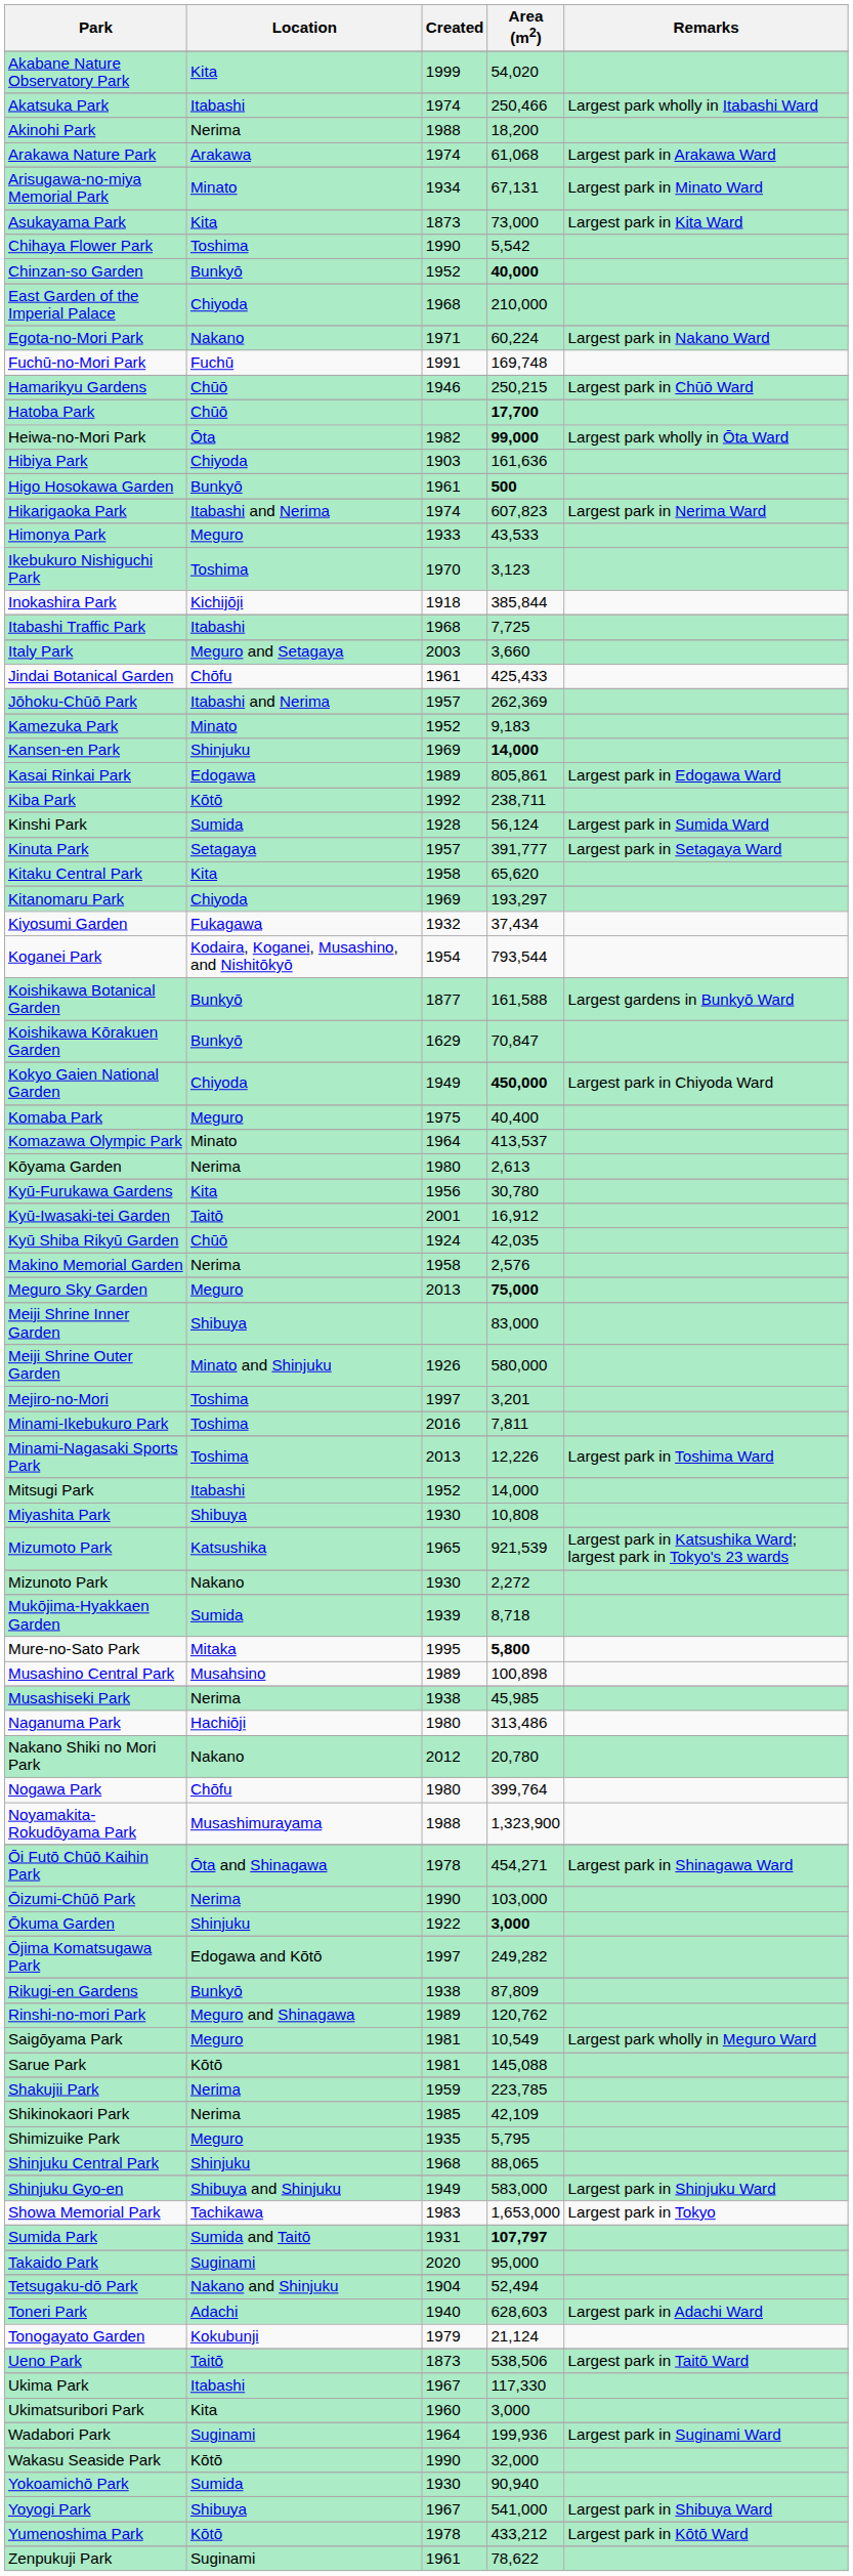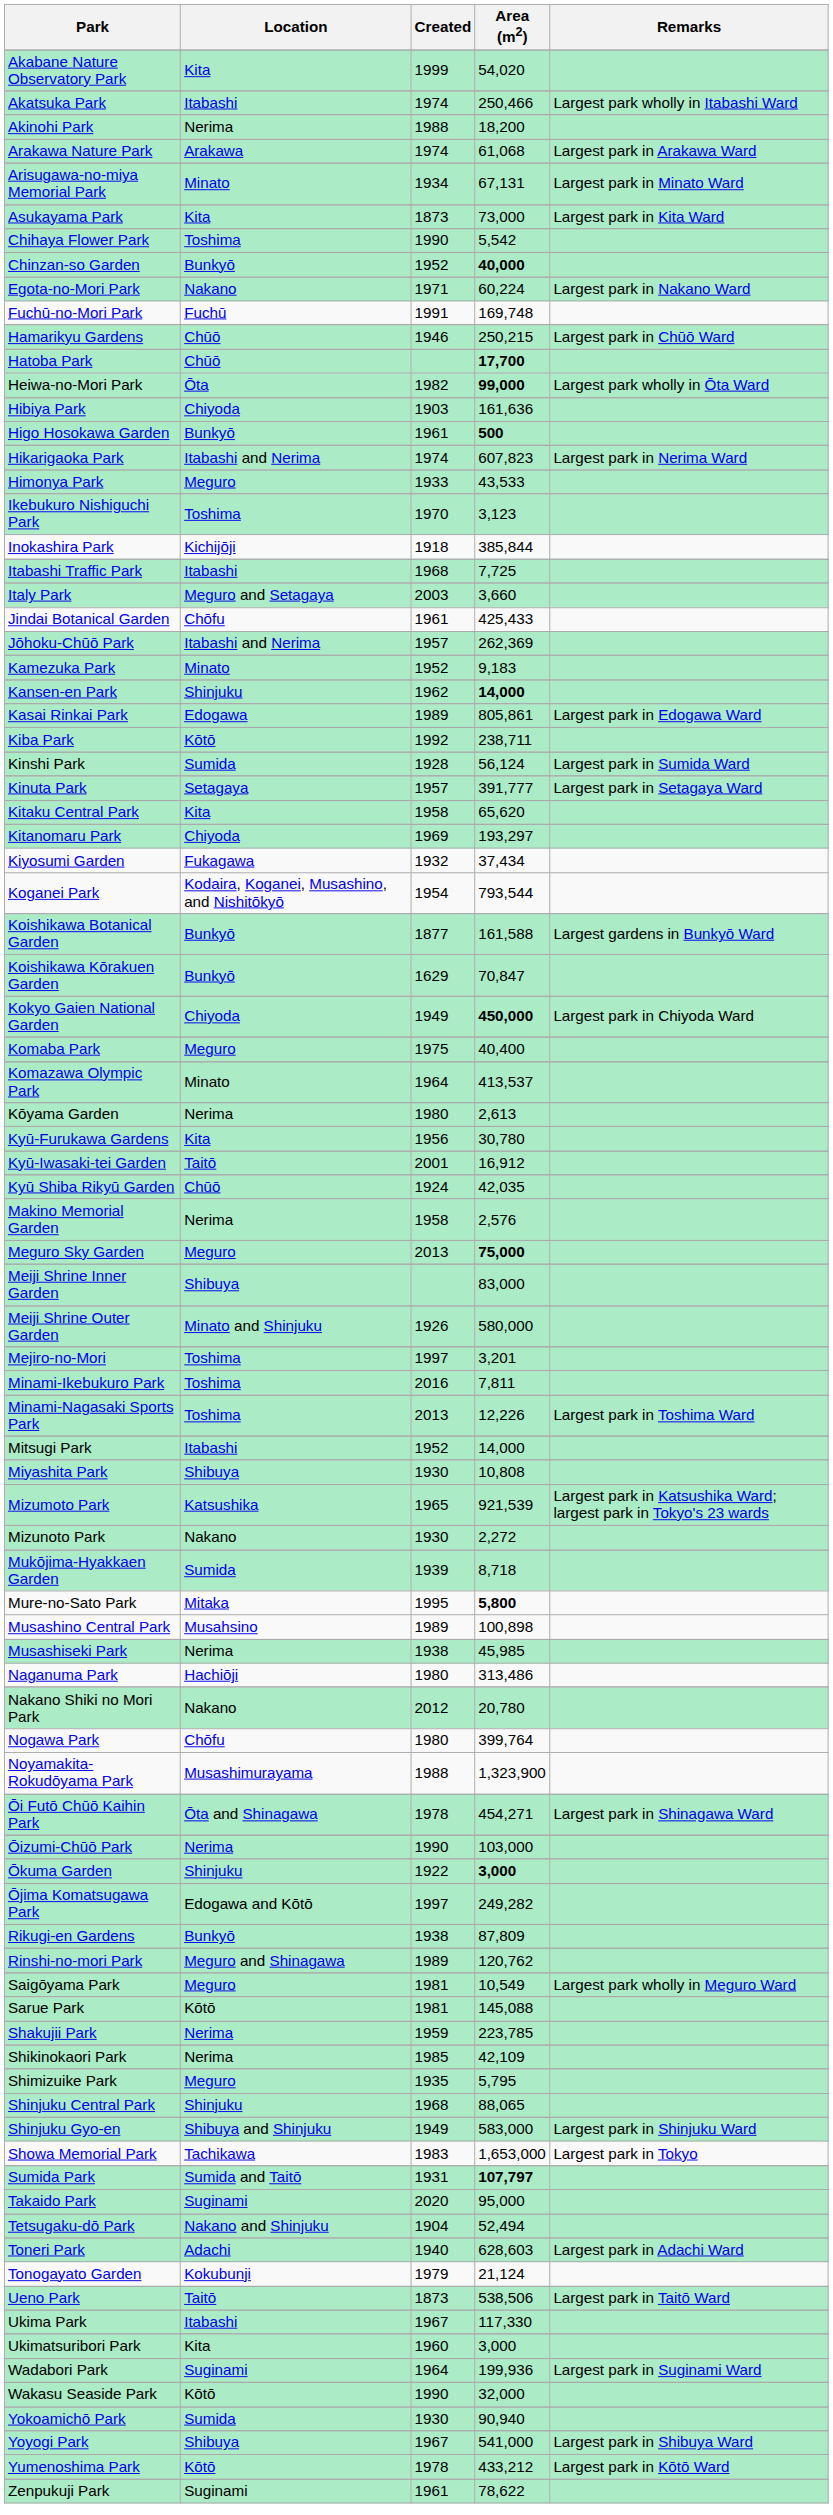- row: East Garden of the Imperial Palace | Chiyoda | 1968 | 210,000
Kansen-en Park | Created: 1969 -> 1962
